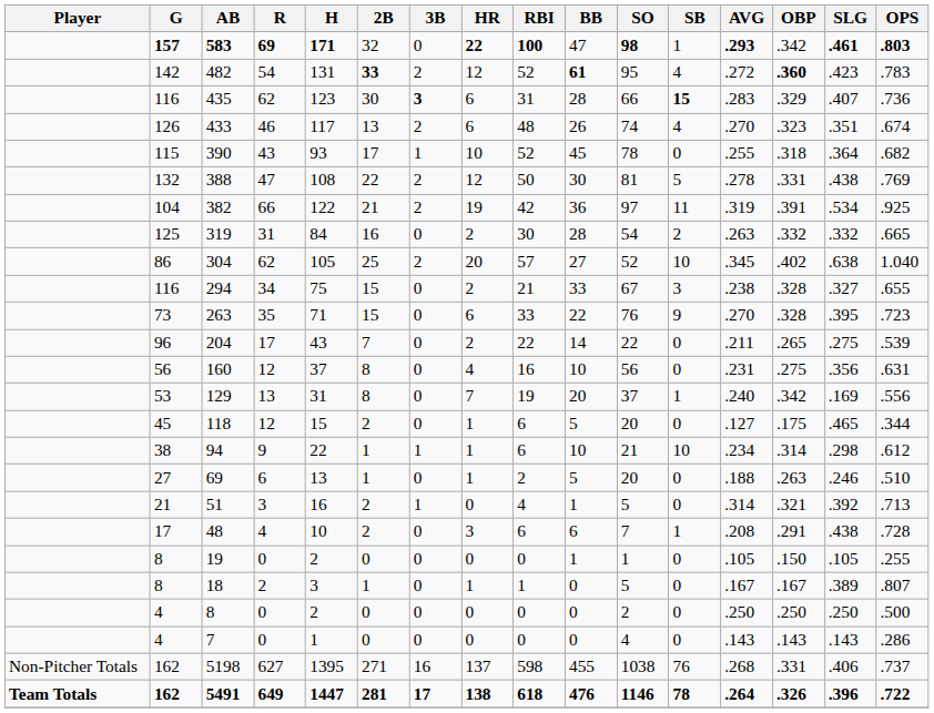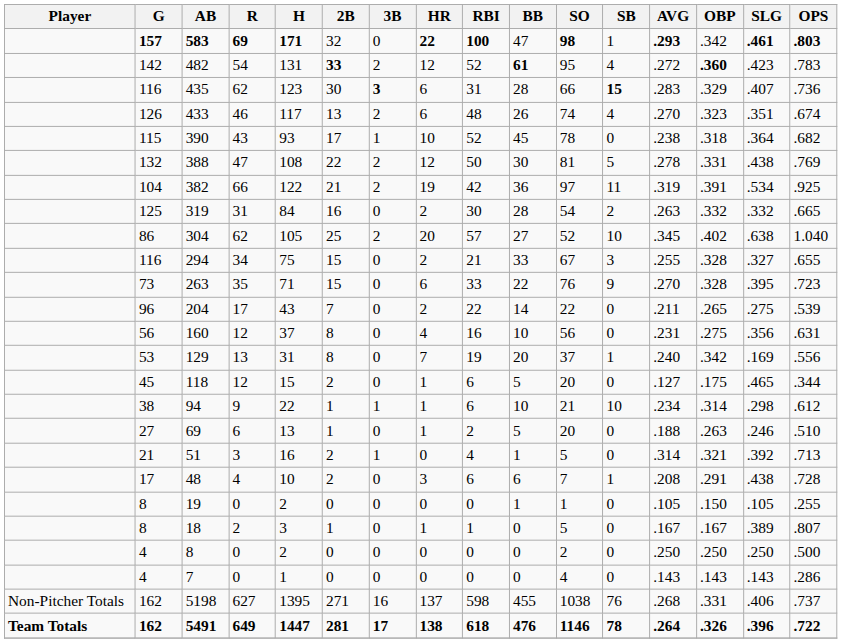390 | AVG: .255 -> .238
294 | AVG: .238 -> .255
